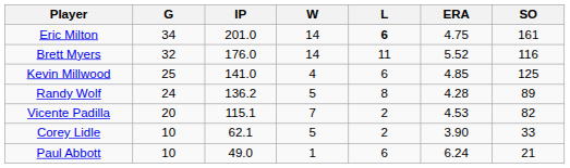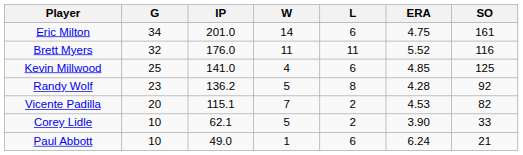Eric Milton | L: bold -> normal
Brett Myers | W: 14 -> 11
Randy Wolf | G: 24 -> 23
Randy Wolf | SO: 89 -> 92
